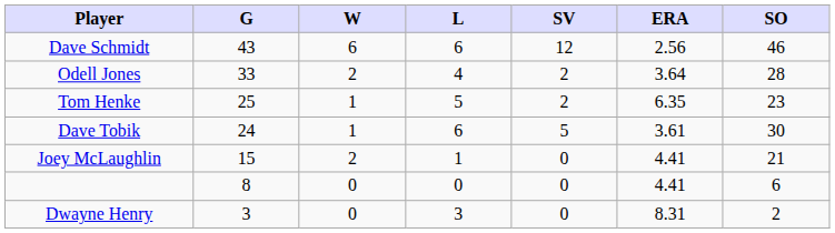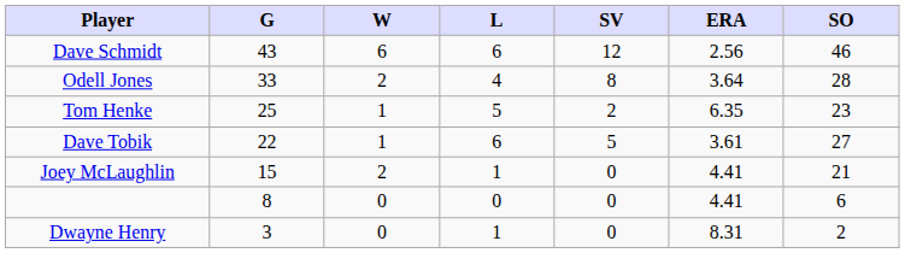Odell Jones | SV: 2 -> 8
Dave Tobik | G: 24 -> 22
Dave Tobik | SO: 30 -> 27
Dwayne Henry | L: 3 -> 1
